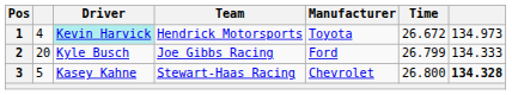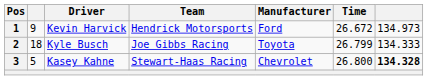1 | column 2: 4 -> 9
1 | Driver: paleturquoise background -> no background
1 | Manufacturer: Toyota -> Ford
2 | column 2: 20 -> 18
2 | Manufacturer: Ford -> Toyota
